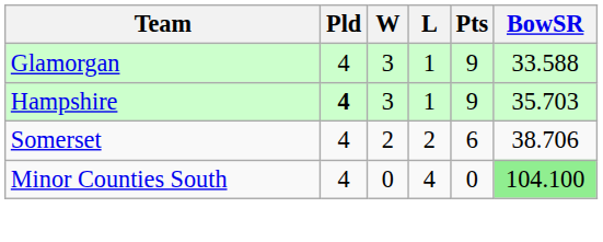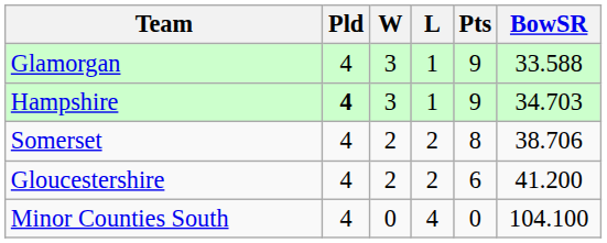Hampshire | BowSR: 35.703 -> 34.703
Somerset | Pts: 6 -> 8
+ row: Gloucestershire | 4 | 2 | 2 | 6 | 41.200
Minor Counties South | BowSR: lightgreen background -> no background
